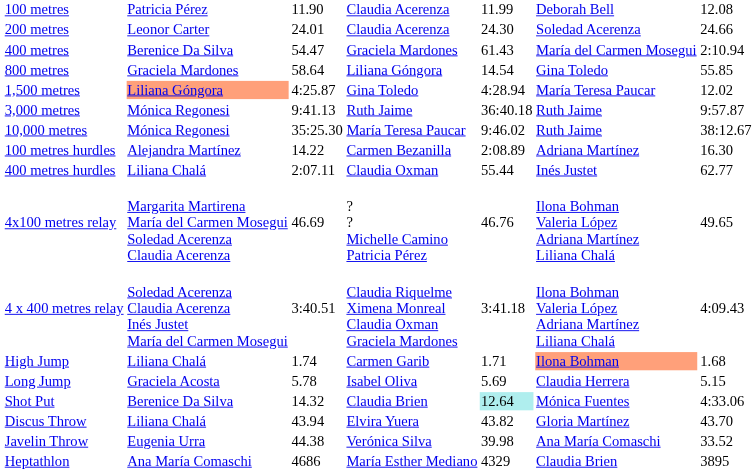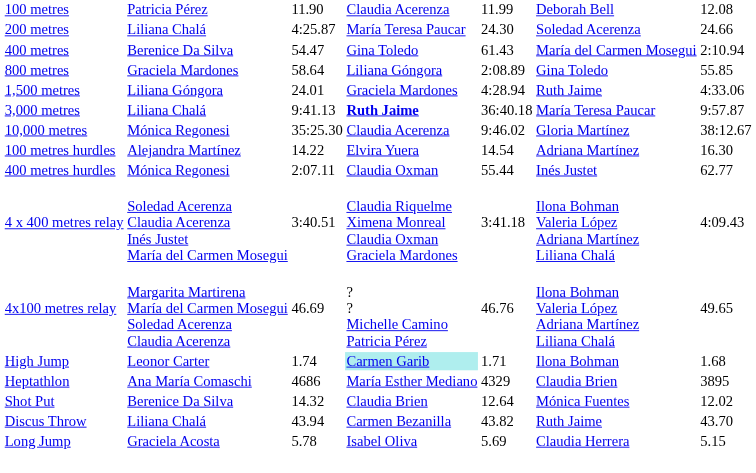200 metres | column 2: Leonor Carter -> Liliana Chalá
200 metres | column 3: 24.01 -> 4:25.87
200 metres | column 4: Claudia Acerenza -> María Teresa Paucar
400 metres | column 4: Graciela Mardones -> Gina Toledo
800 metres | column 5: 14.54 -> 2:08.89
1,500 metres | column 2: lightsalmon background -> no background
1,500 metres | column 3: 4:25.87 -> 24.01
1,500 metres | column 4: Gina Toledo -> Graciela Mardones
1,500 metres | column 6: María Teresa Paucar -> Ruth Jaime
1,500 metres | column 7: 12.02 -> 4:33.06
3,000 metres | column 2: Mónica Regonesi -> Liliana Chalá
3,000 metres | column 4: normal -> bold
3,000 metres | column 6: Ruth Jaime -> María Teresa Paucar
10,000 metres | column 4: María Teresa Paucar -> Claudia Acerenza
10,000 metres | column 6: Ruth Jaime -> Gloria Martínez
100 metres hurdles | column 4: Carmen Bezanilla -> Elvira Yuera
100 metres hurdles | column 5: 2:08.89 -> 14.54
400 metres hurdles | column 2: Liliana Chalá -> Mónica Regonesi
rows swapped: 4x100 metres relay <-> 4 x 400 metres relay
High Jump | column 2: Liliana Chalá -> Leonor Carter
High Jump | column 4: no background -> paleturquoise background
High Jump | column 6: lightsalmon background -> no background
rows swapped: Long Jump <-> Heptathlon
Shot Put | column 5: paleturquoise background -> no background
Shot Put | column 7: 4:33.06 -> 12.02
Discus Throw | column 4: Elvira Yuera -> Carmen Bezanilla
Discus Throw | column 6: Gloria Martínez -> Ruth Jaime
- row: Javelin Throw | Eugenia Urra | 44.38 | Verónica Silva | 39.98 | Ana María Comaschi | 33.52
